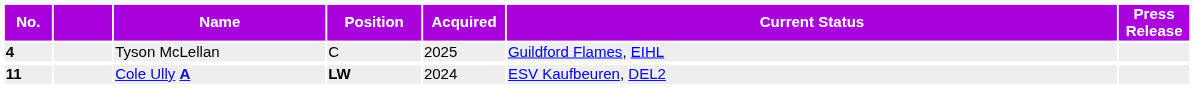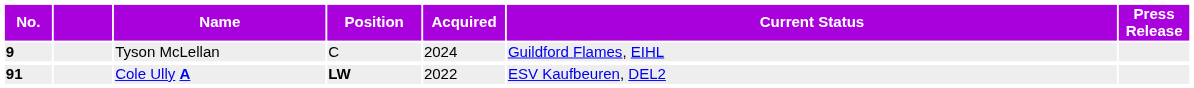Tyson McLellan | No.: 4 -> 9
Tyson McLellan | Acquired: 2025 -> 2024
Cole Ully A | No.: 11 -> 91
Cole Ully A | Acquired: 2024 -> 2022
